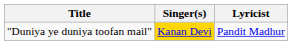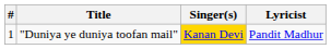+ column: # | 1
